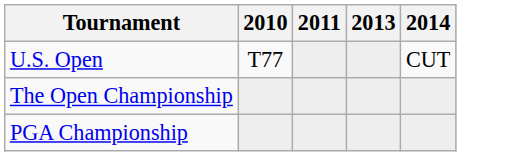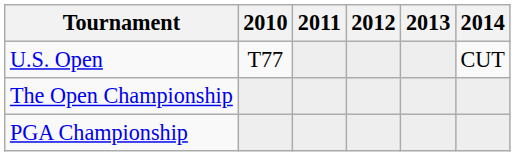+ column: 2012
